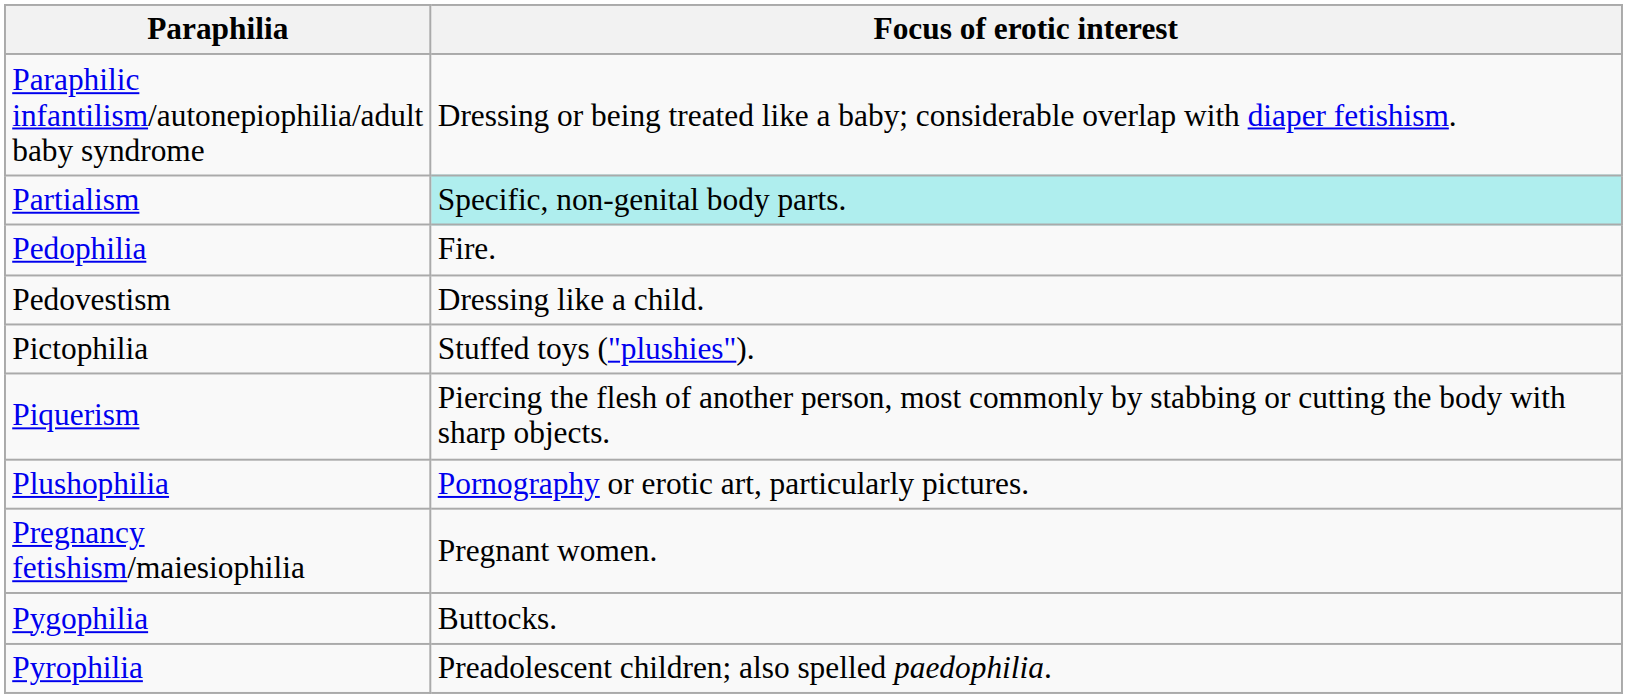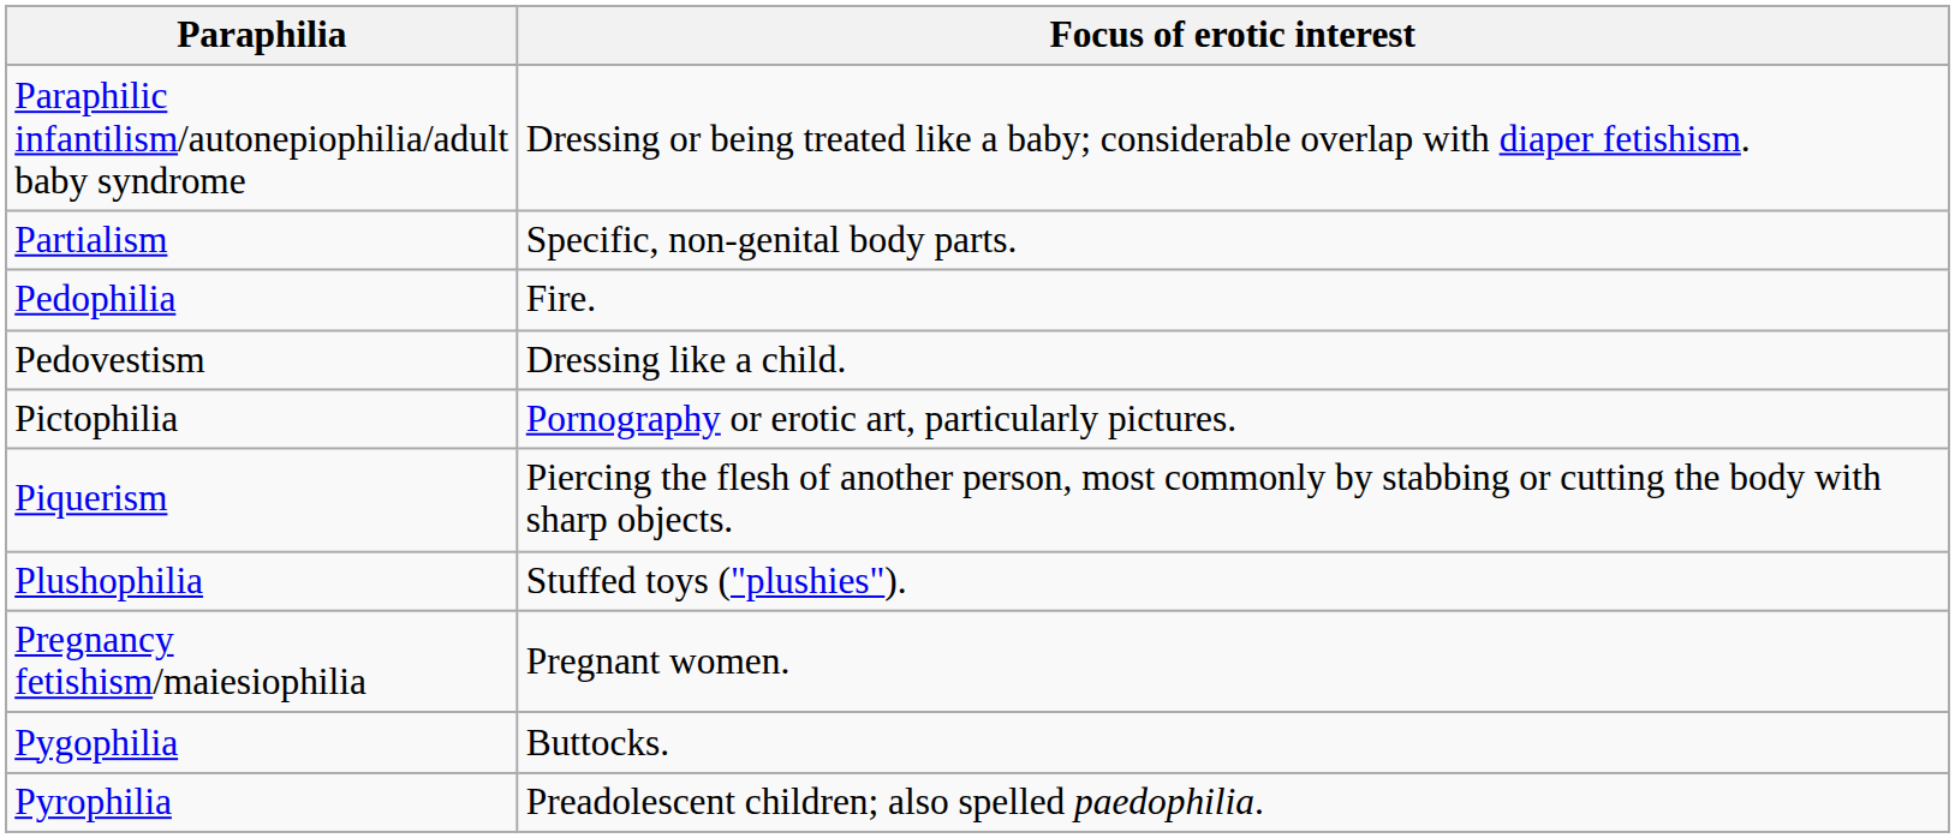Partialism | Focus of erotic interest: paleturquoise background -> no background
Pictophilia | Focus of erotic interest: Stuffed toys ("plushies"). -> Pornography or erotic art, particularly pictures.
Plushophilia | Focus of erotic interest: Pornography or erotic art, particularly pictures. -> Stuffed toys ("plushies").
